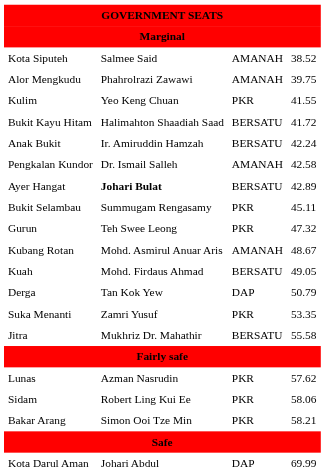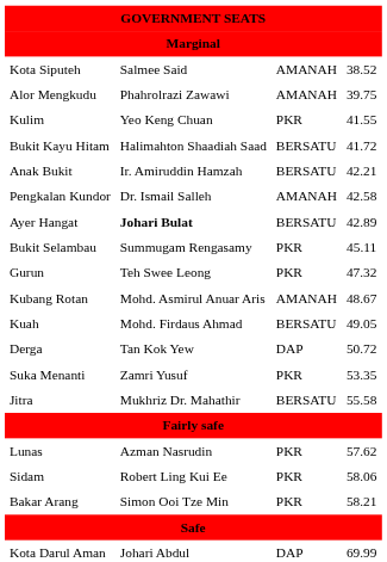Anak Bukit | column 4: 42.24 -> 42.21
Derga | column 4: 50.79 -> 50.72
